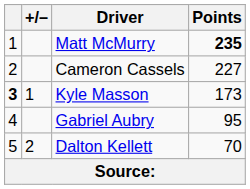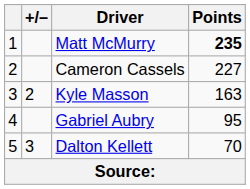Kyle Masson | column 1: bold -> normal
Kyle Masson | +/–: 1 -> 2
Kyle Masson | Points: 173 -> 163
Dalton Kellett | +/–: 2 -> 3
